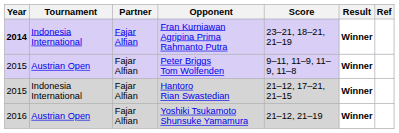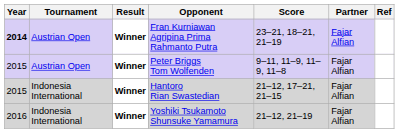columns swapped: Partner <-> Result
Fran Kurniawan Agripina Prima Rahmanto Putra | Tournament: Indonesia International -> Austrian Open
Yoshiki Tsukamoto Shunsuke Yamamura | Tournament: Austrian Open -> Indonesia International
